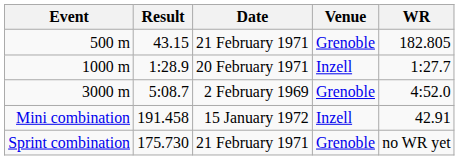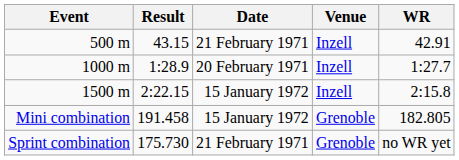500 m | Venue: Grenoble -> Inzell
500 m | WR: 182.805 -> 42.91
+ row: 1500 m | 2:22.15 | 15 January 1972 | Inzell | 2:15.8
- row: 3000 m | 5:08.7 | 2 February 1969 | Grenoble | 4:52.0
Mini combination | Venue: Inzell -> Grenoble
Mini combination | WR: 42.91 -> 182.805
